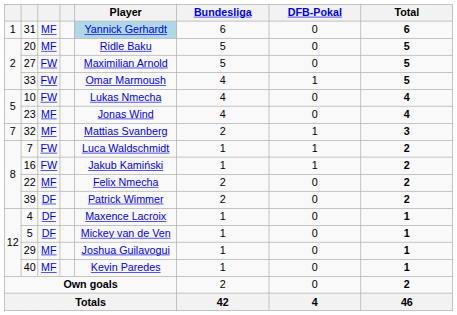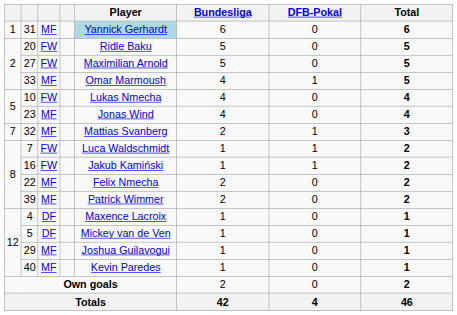20 | column 3: MF -> FW
33 | column 3: FW -> MF
39 | column 3: DF -> MF
